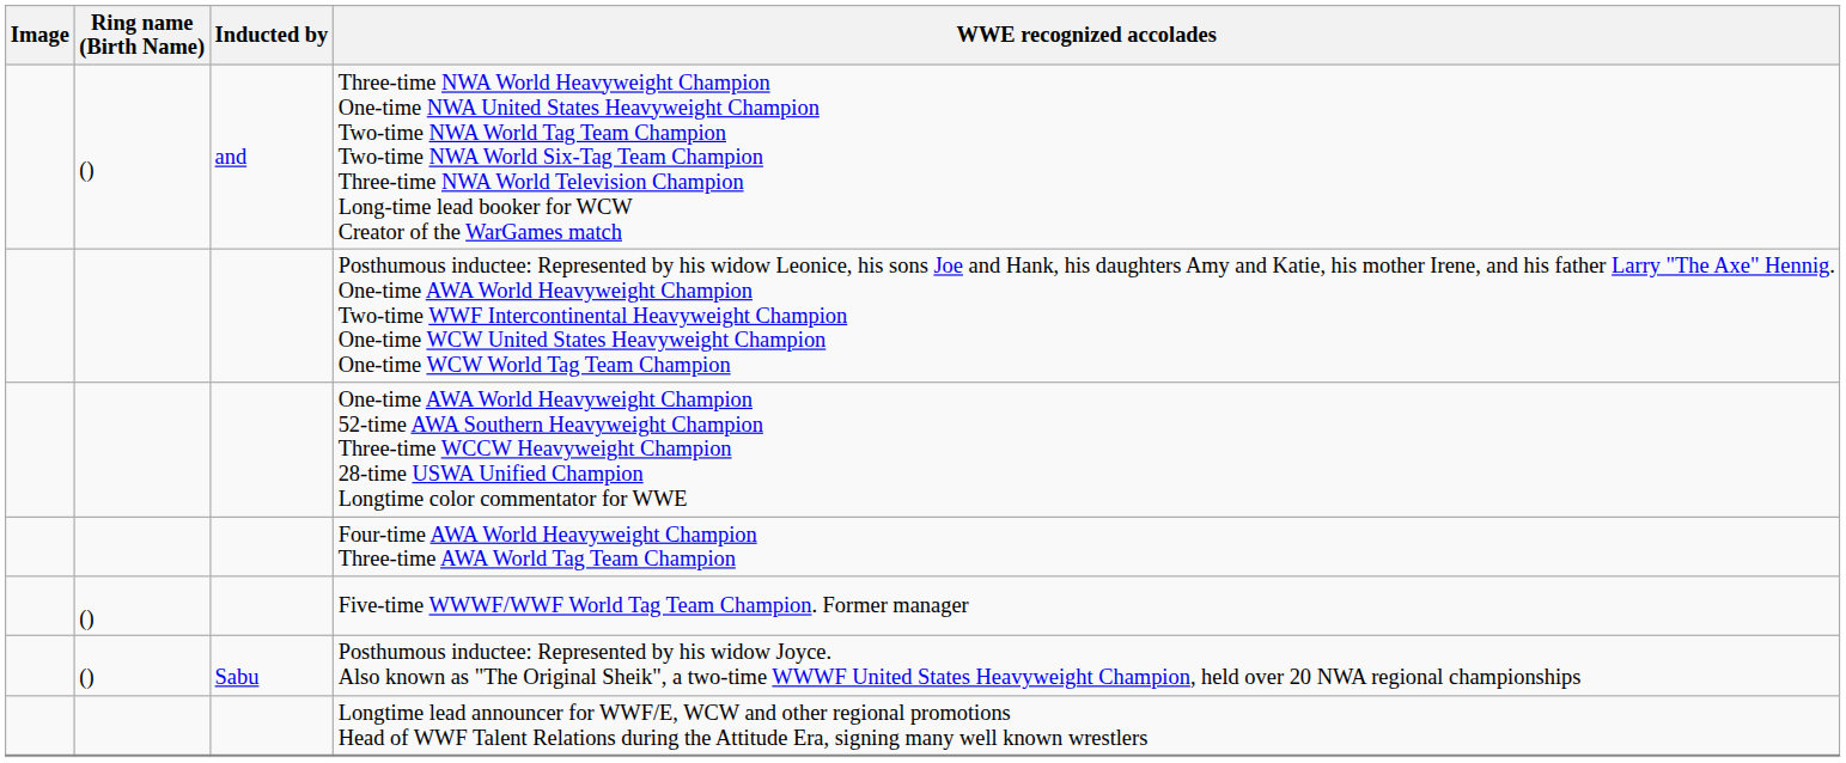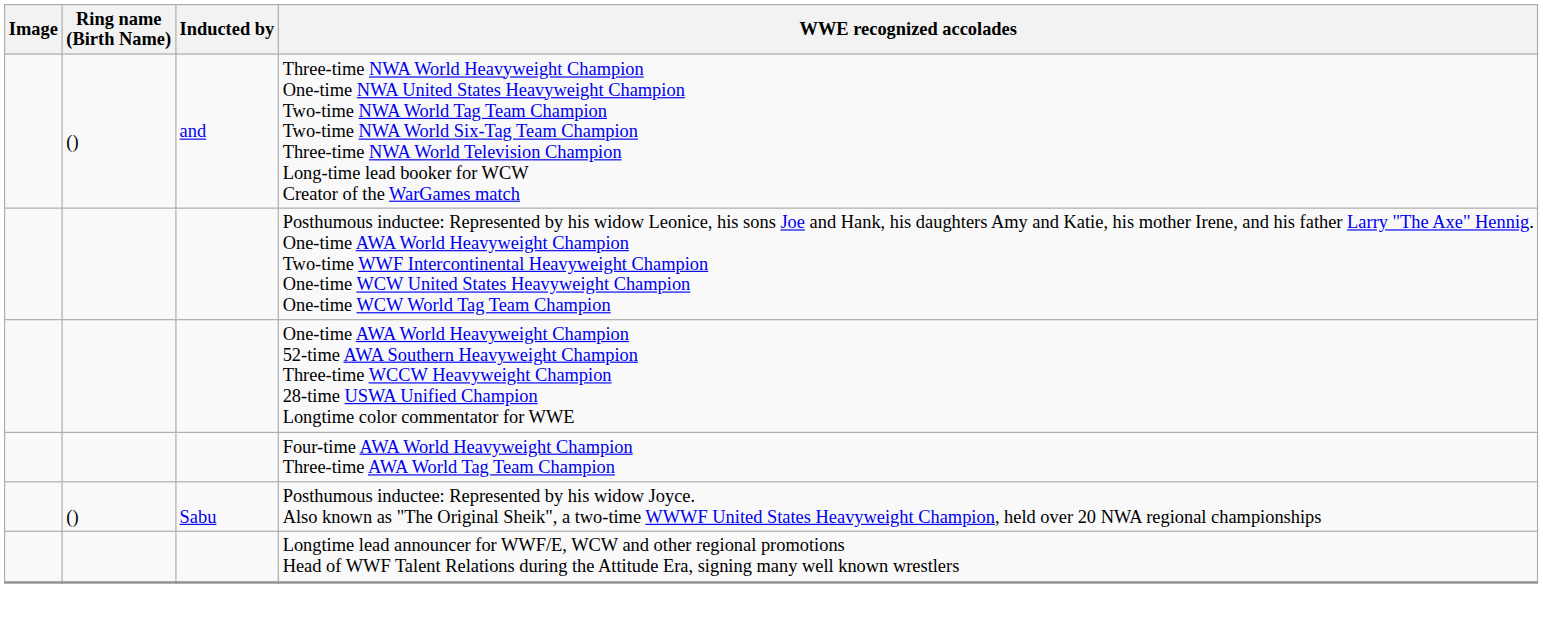- row: () | Five-time WWWF/WWF World Tag Team Champion. Former manager
